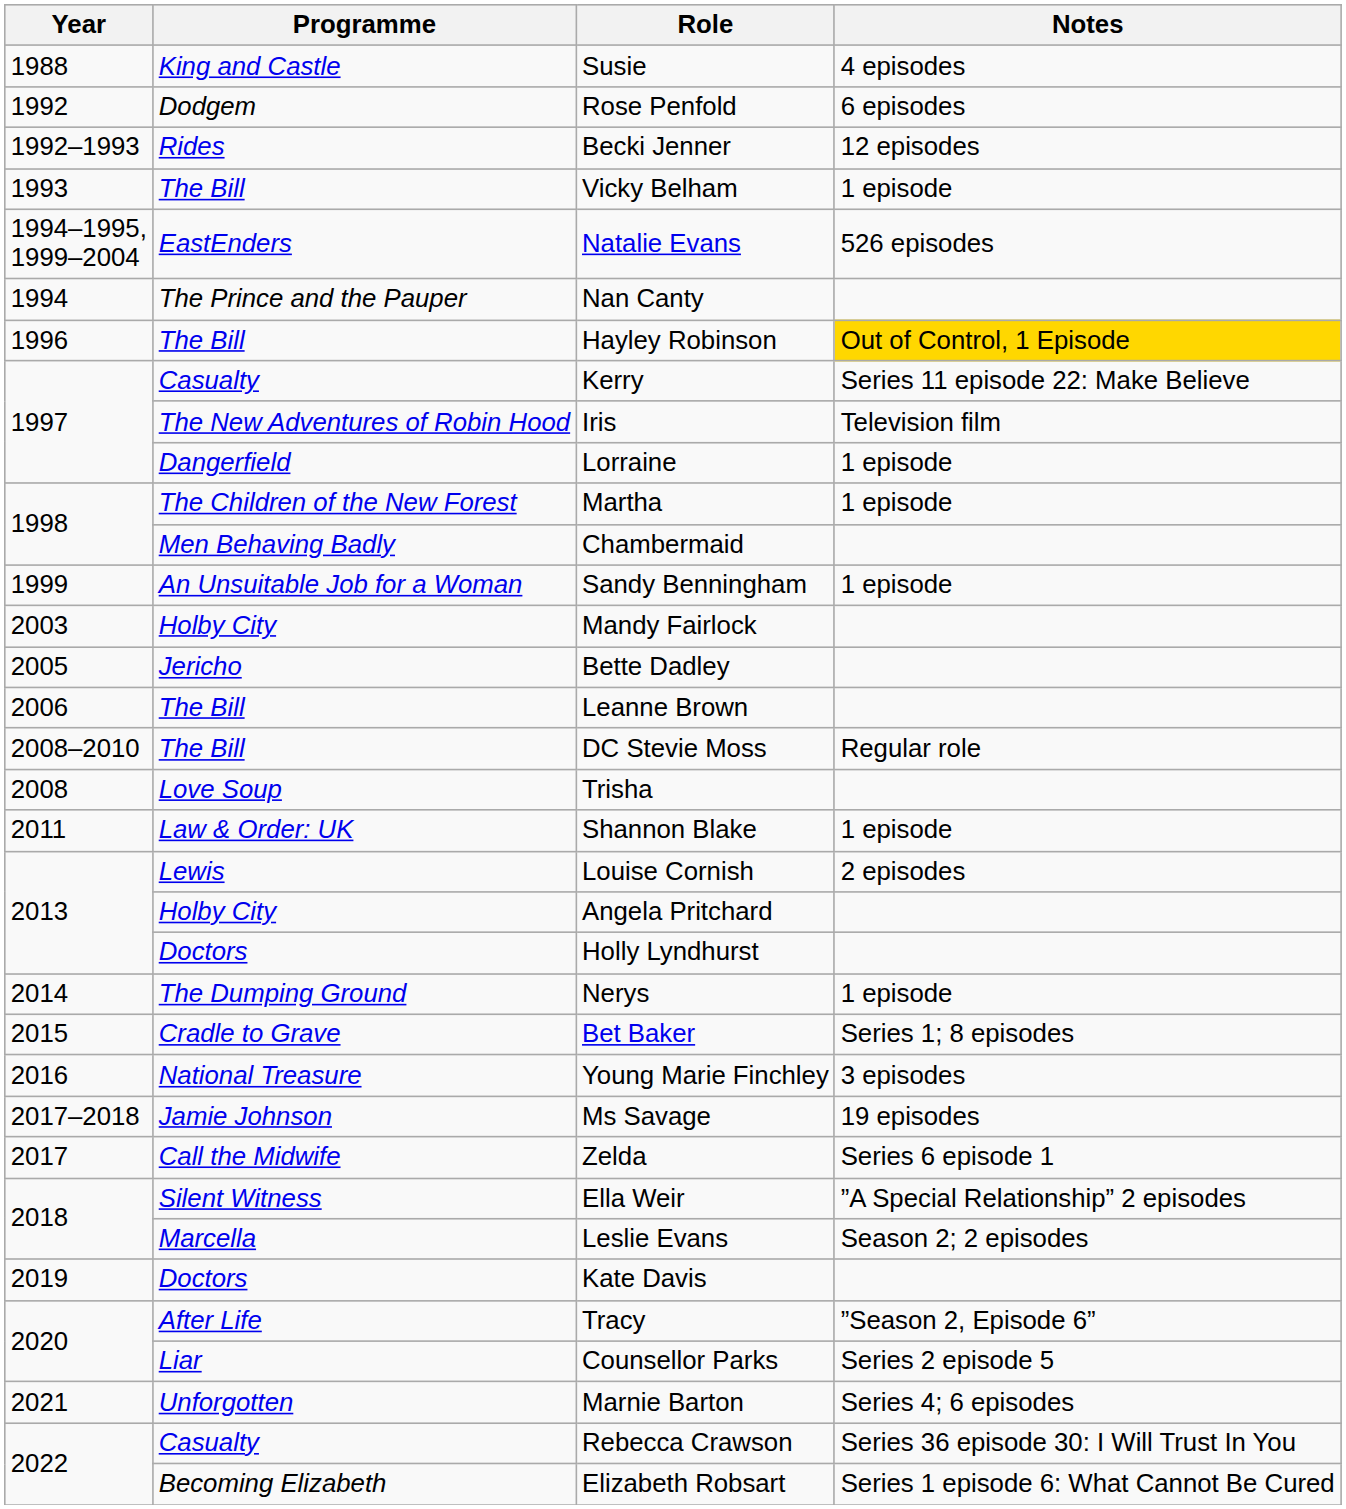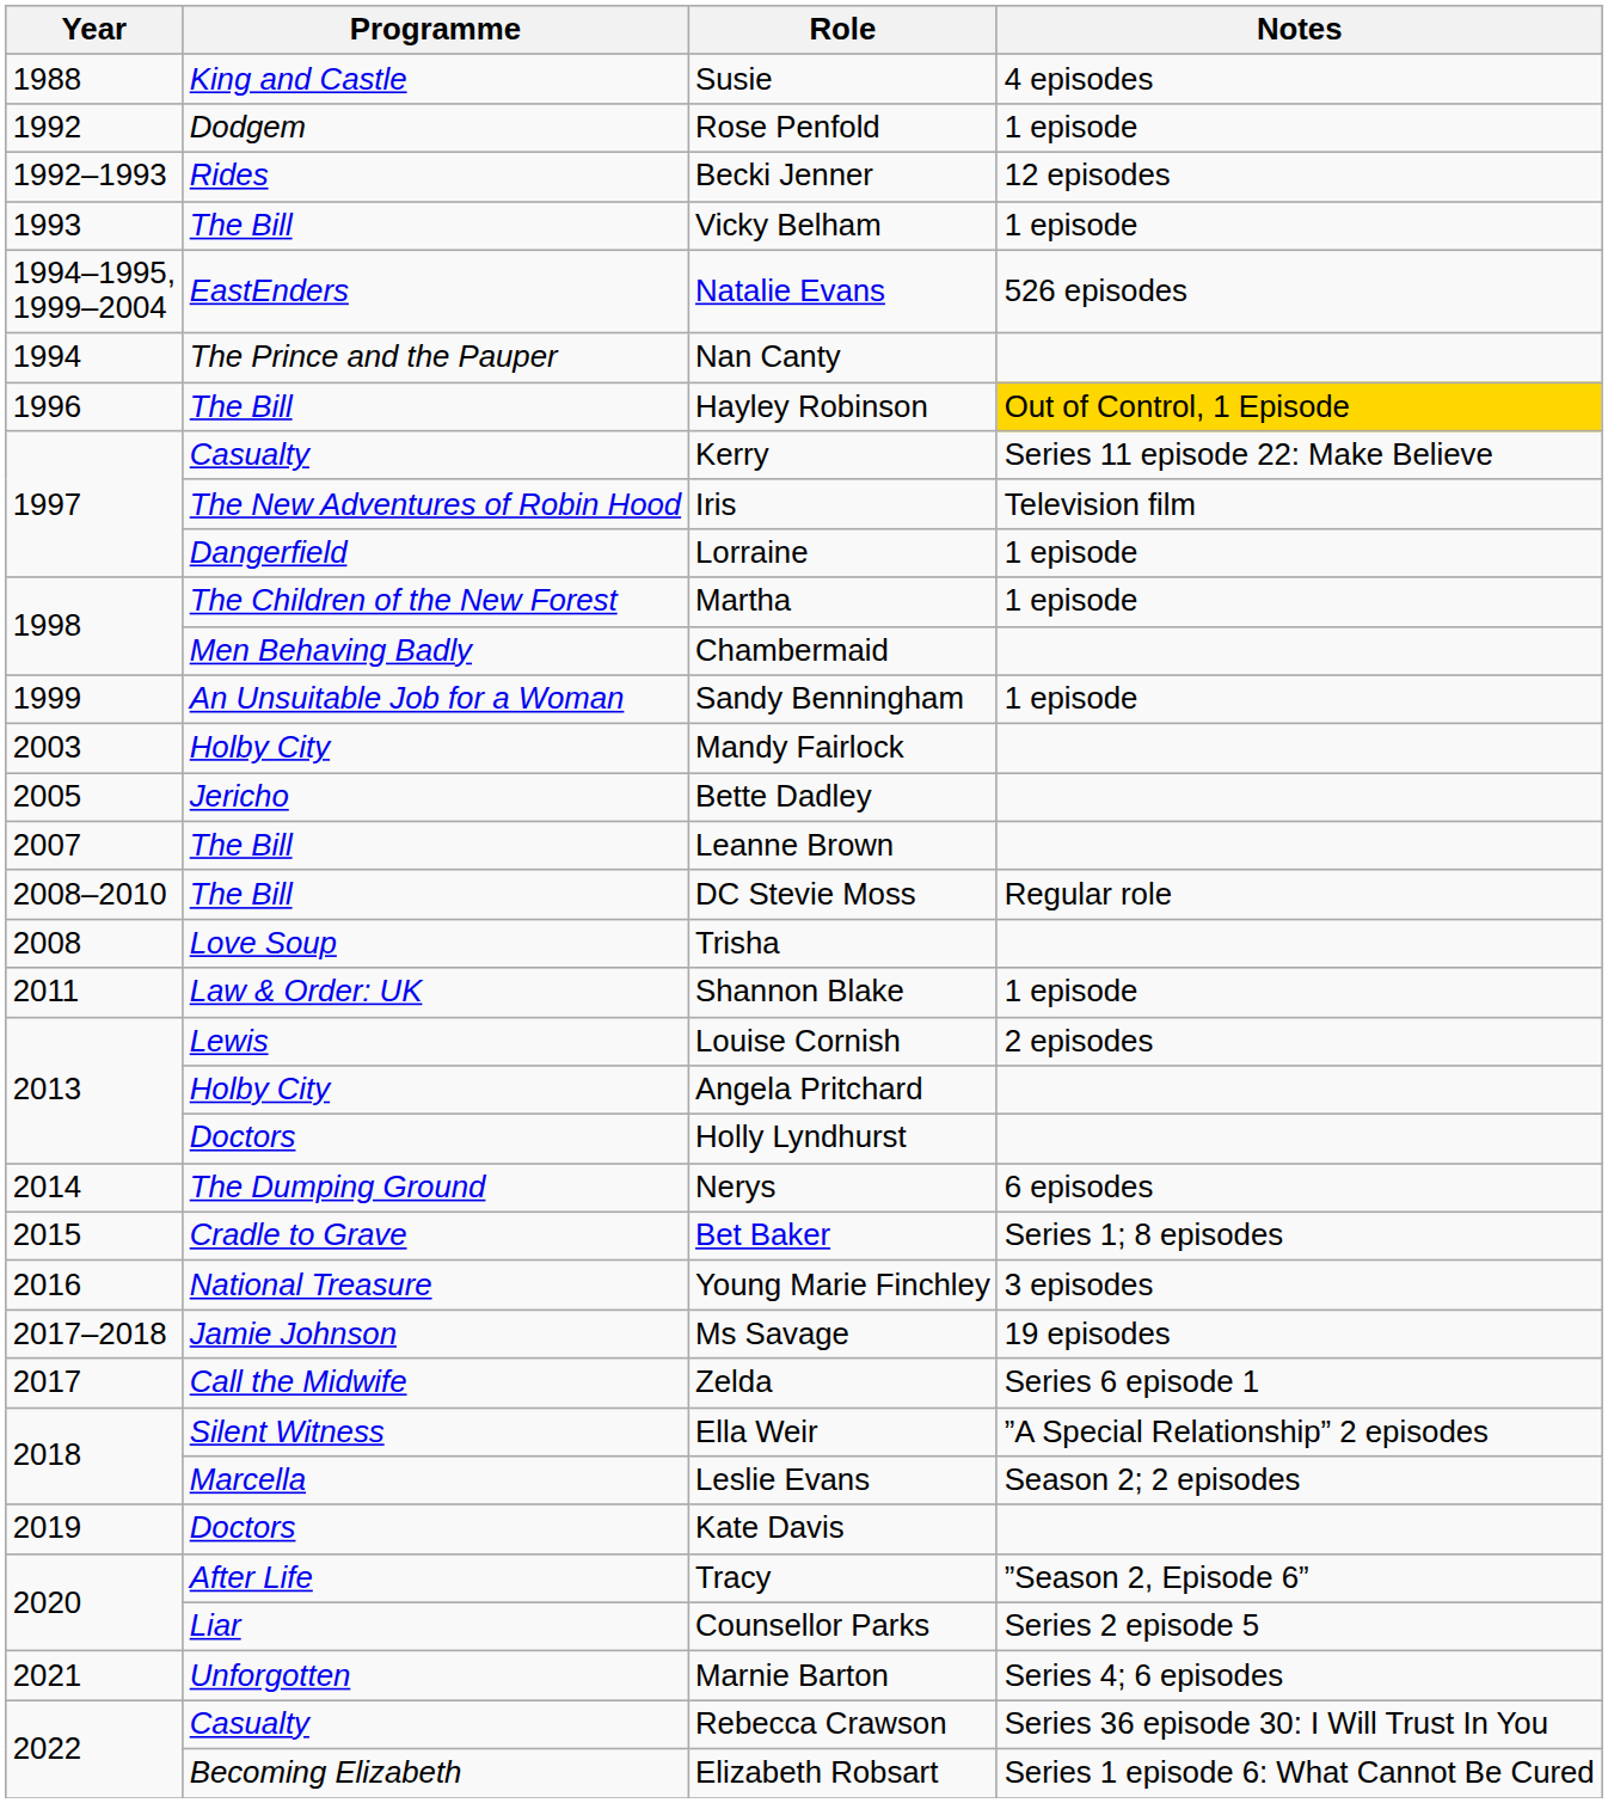Rose Penfold | Notes: 6 episodes -> 1 episode
Leanne Brown | Year: 2006 -> 2007
Nerys | Notes: 1 episode -> 6 episodes
